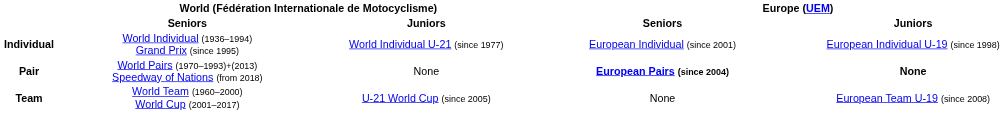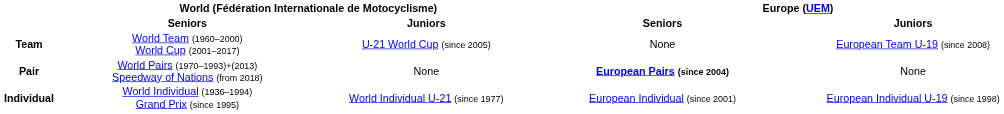rows swapped: Individual <-> Team
Pair | Europe (UEM) / Juniors: bold -> normal
